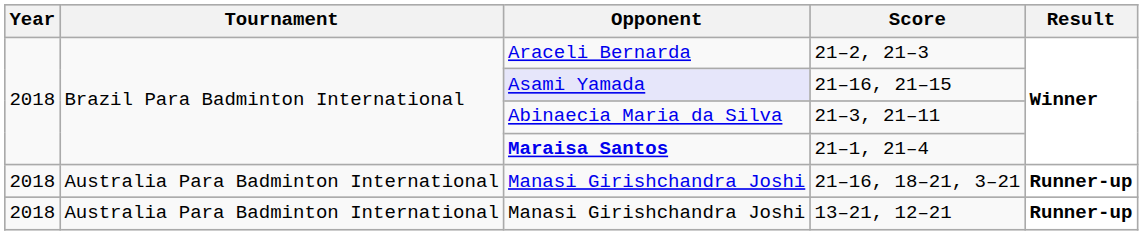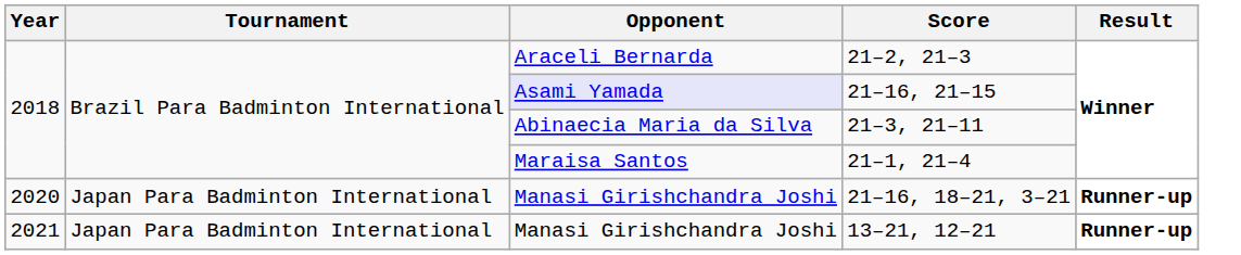21–1, 21–4 | Opponent: bold -> normal
21–16, 18–21, 3–21 | Year: 2018 -> 2020
21–16, 18–21, 3–21 | Tournament: Australia Para Badminton International -> Japan Para Badminton International
13–21, 12–21 | Year: 2018 -> 2021
13–21, 12–21 | Tournament: Australia Para Badminton International -> Japan Para Badminton International
